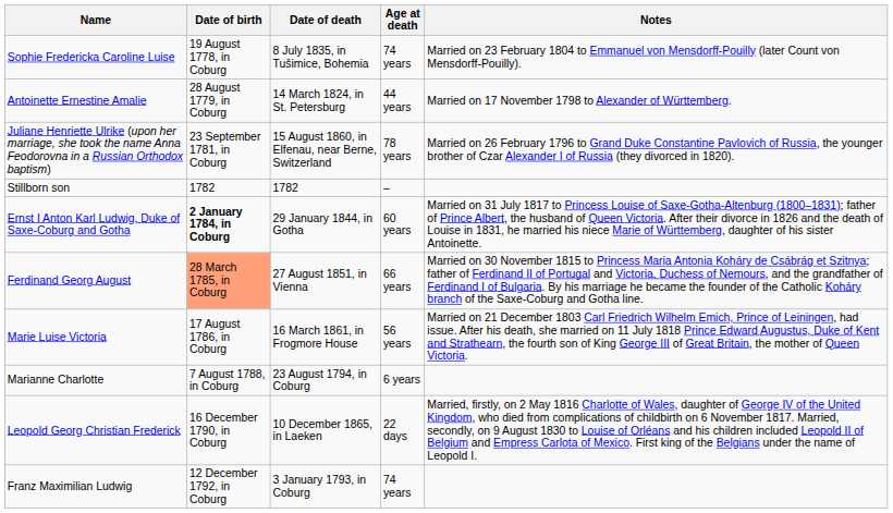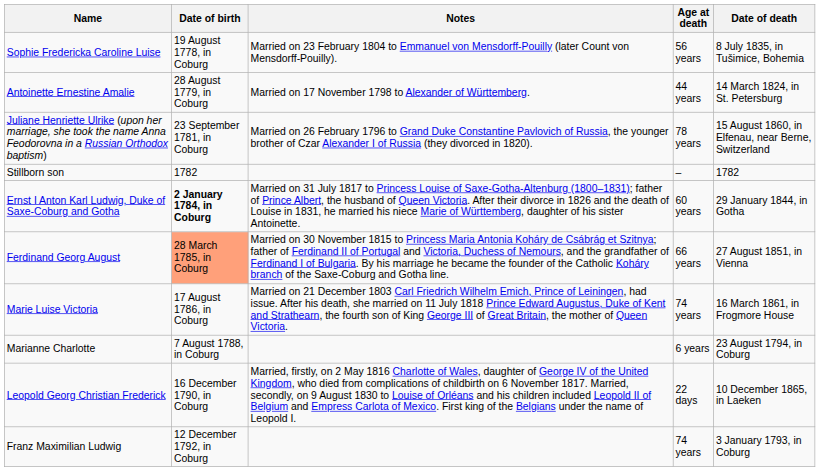columns swapped: Date of death <-> Notes
Sophie Fredericka Caroline Luise | Age at death: 74 years -> 56 years
Marie Luise Victoria | Age at death: 56 years -> 74 years
